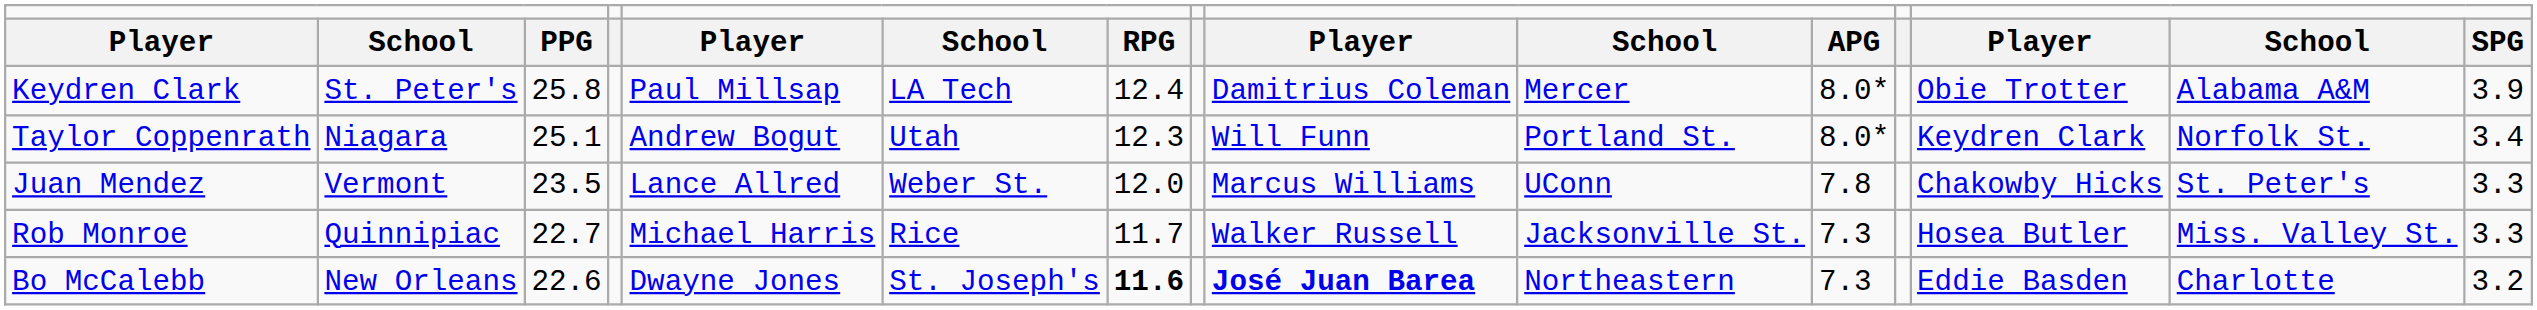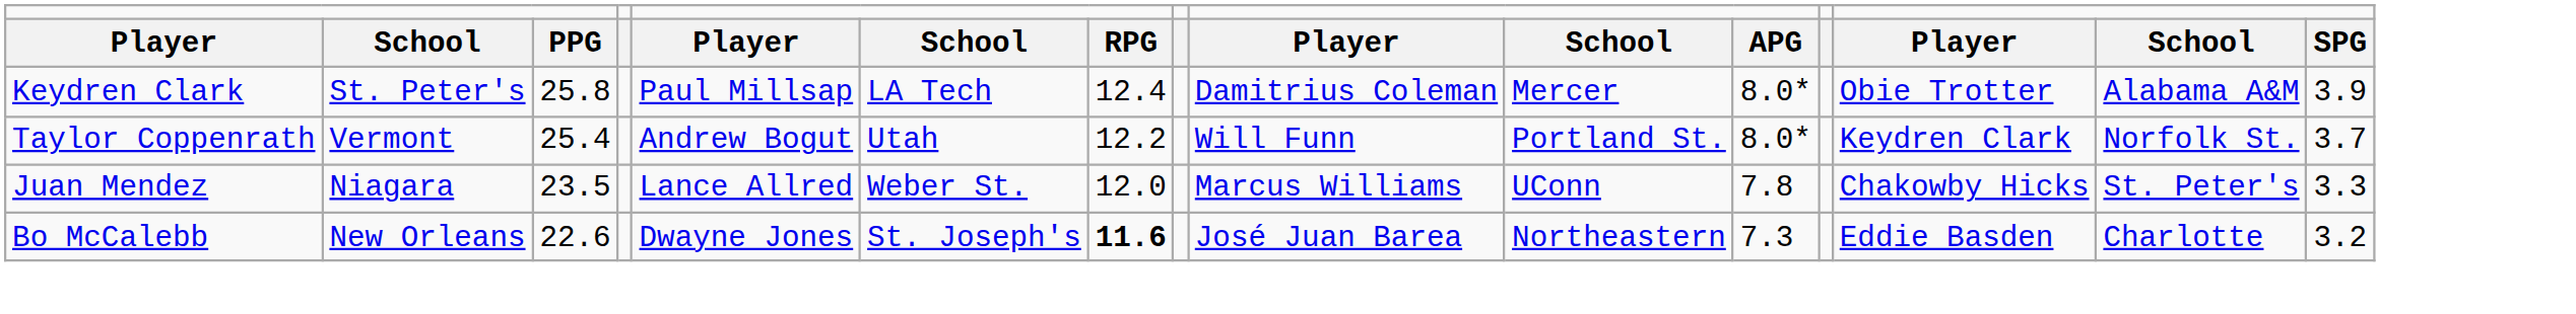Taylor Coppenrath | column 2: Niagara -> Vermont
Taylor Coppenrath | column 3: 25.1 -> 25.4
Taylor Coppenrath | column 7: 12.3 -> 12.2
Taylor Coppenrath | column 15: 3.4 -> 3.7
Juan Mendez | column 2: Vermont -> Niagara
- row: Rob Monroe | Quinnipiac | 22.7 | Michael Harris | Rice | 11.7 | Walker Russell | Jacksonville St. | 7.3 | Hosea Butler | Miss. Valley St. | 3.3
Bo McCalebb | column 9: bold -> normal
